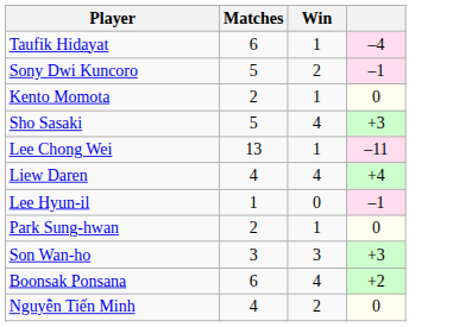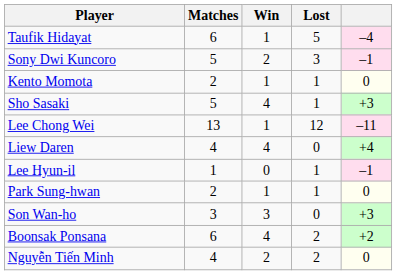+ column: Lost | 5 | 3 | 1 | 1 | 12 | 0 | 1 | 1 | 0 | 2 | 2
